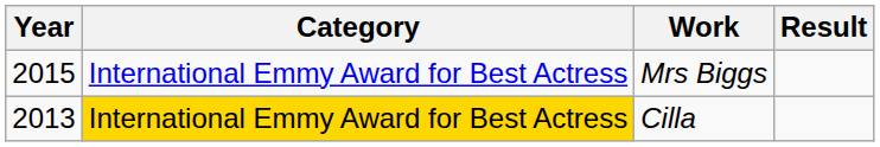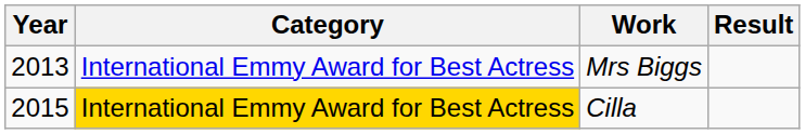Mrs Biggs | Year: 2015 -> 2013
Cilla | Year: 2013 -> 2015
